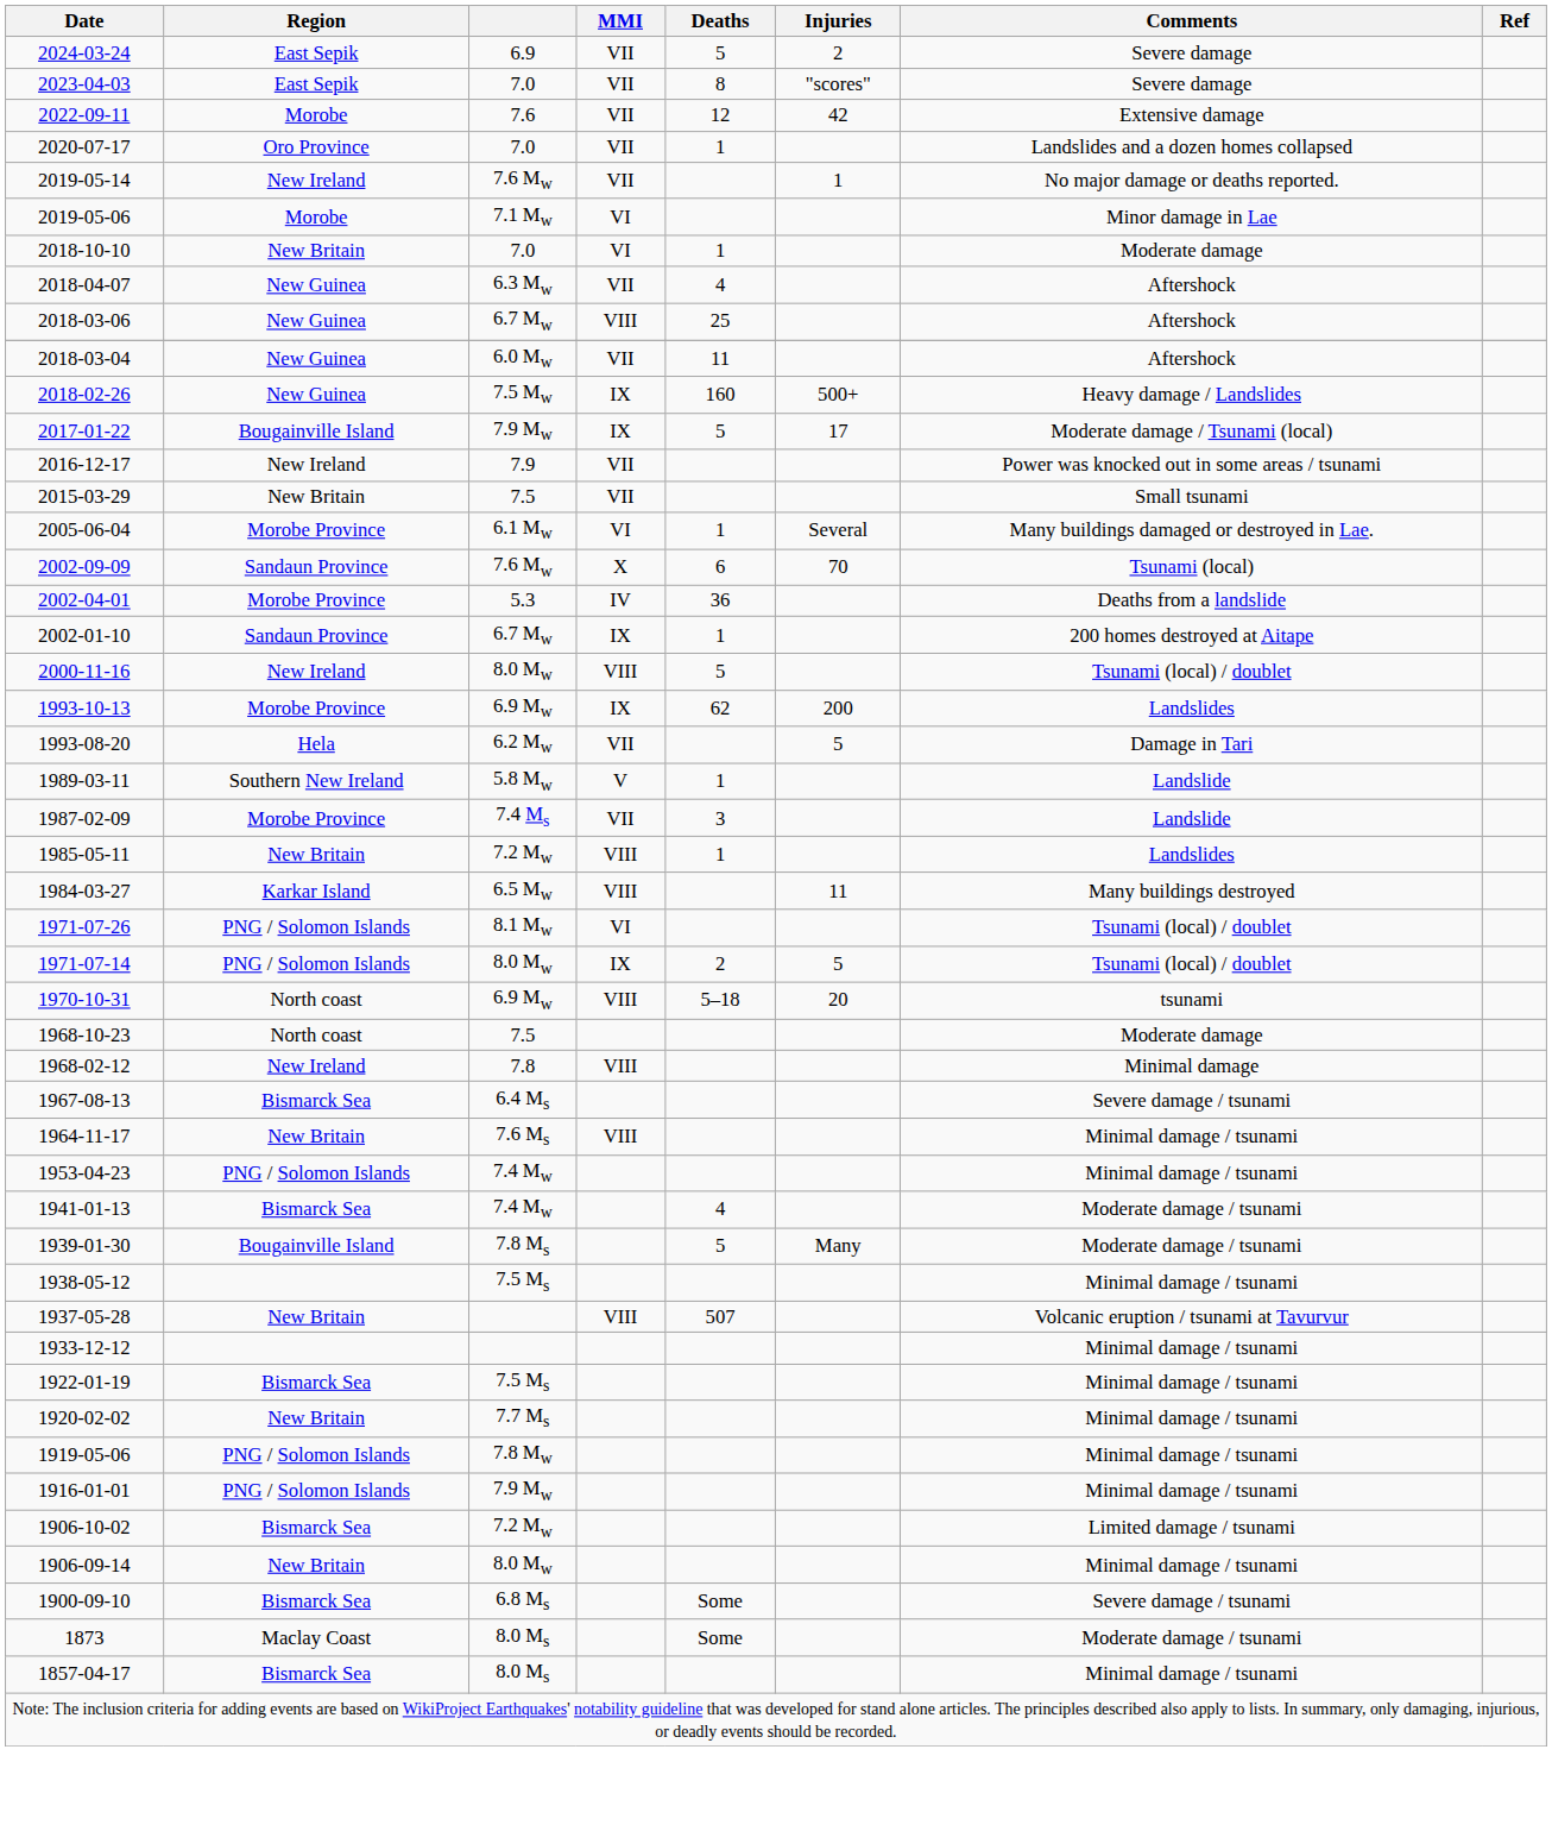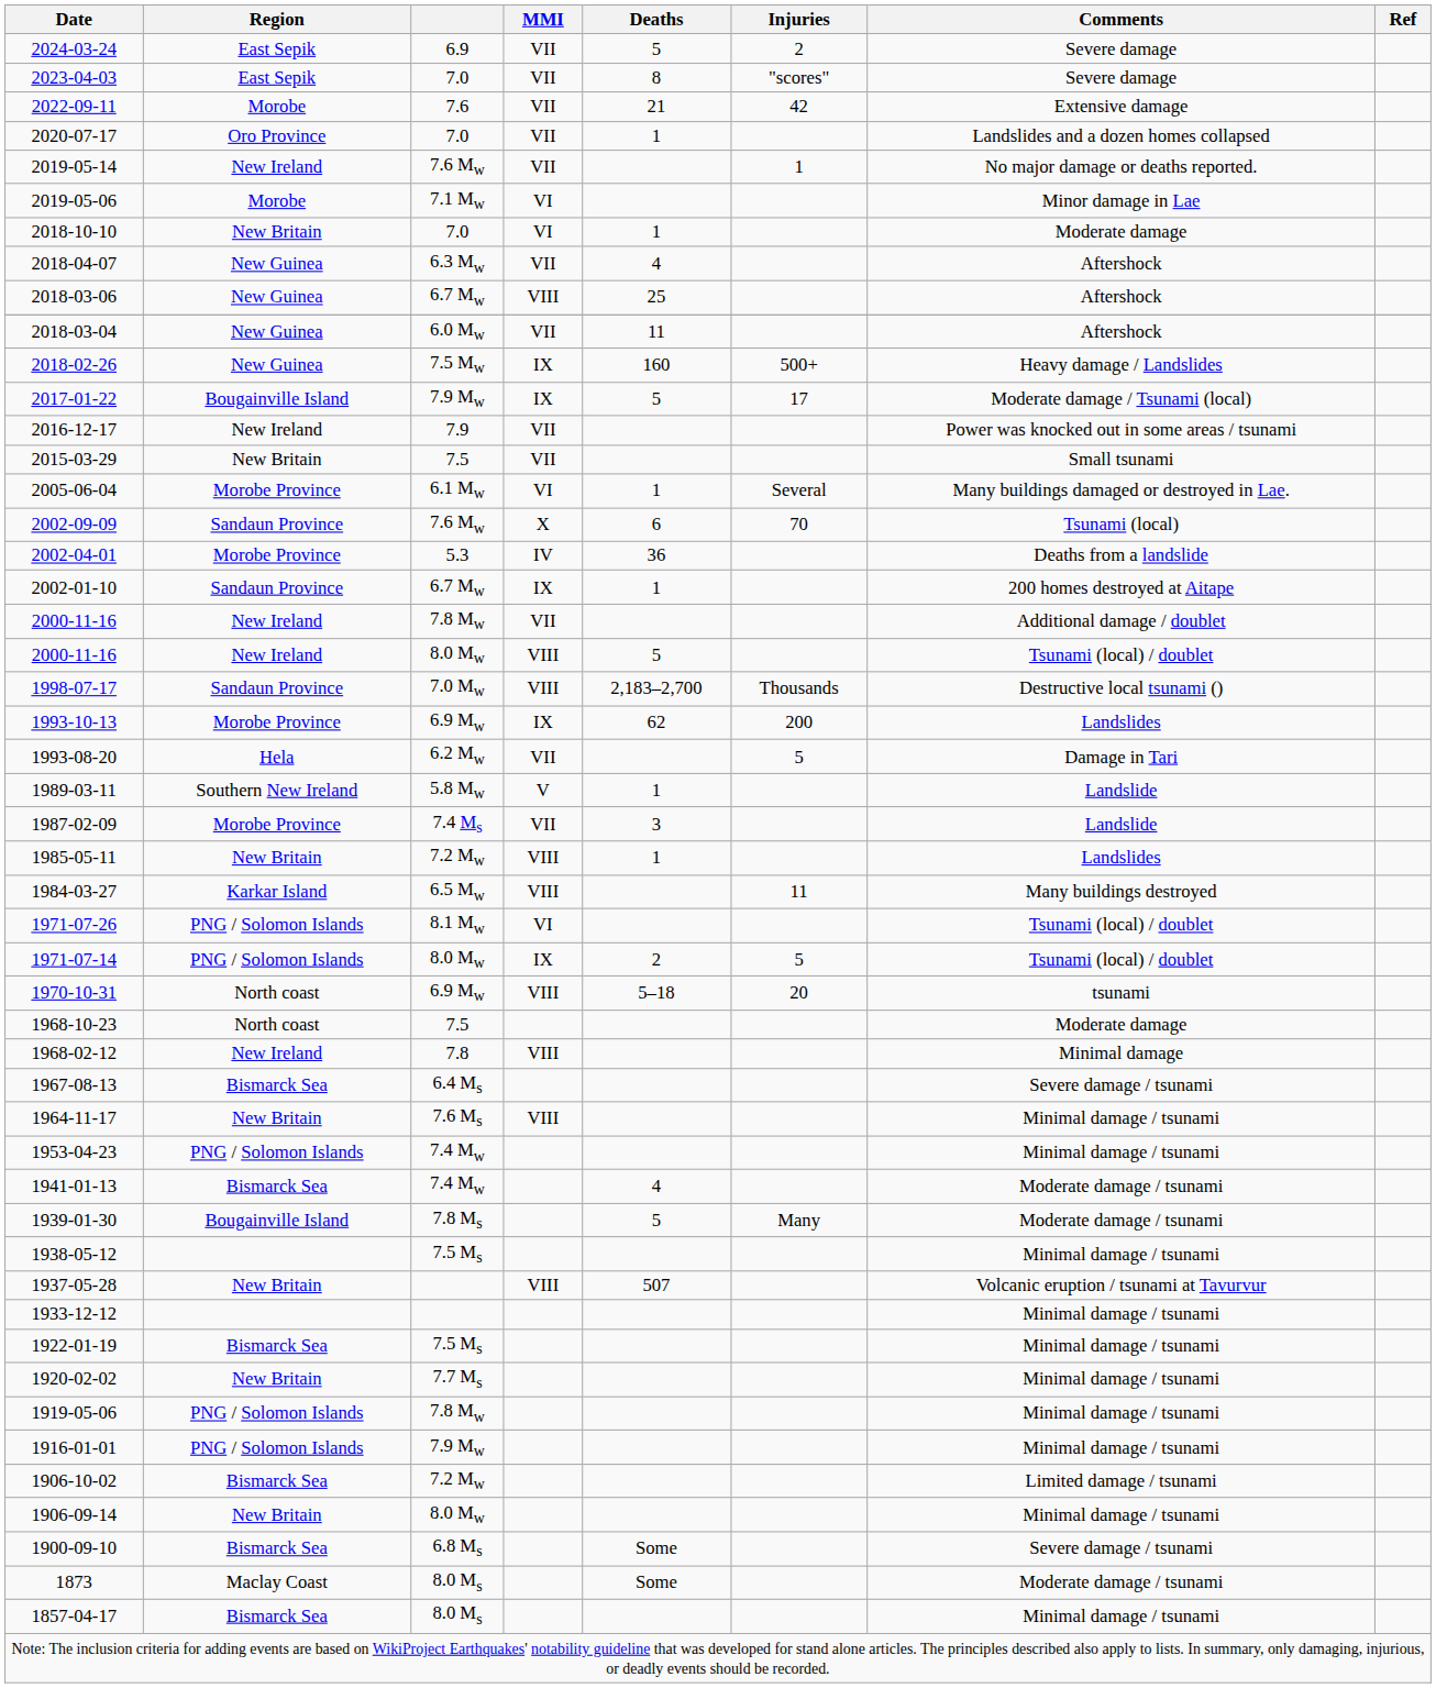2022-09-11 | Deaths: 12 -> 21
+ row: 2000-11-16 | New Ireland | 7.8 Mw | VII | Additional damage / doublet
+ row: 1998-07-17 | Sandaun Province | 7.0 Mw | VIII | 2,183–2,700 | Thousands | Destructive local tsunami ()
